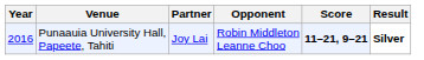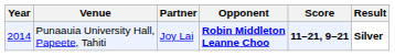Punaauia University Hall, Papeete, Tahiti | Year: 2016 -> 2014
Punaauia University Hall, Papeete, Tahiti | Opponent: normal -> bold
